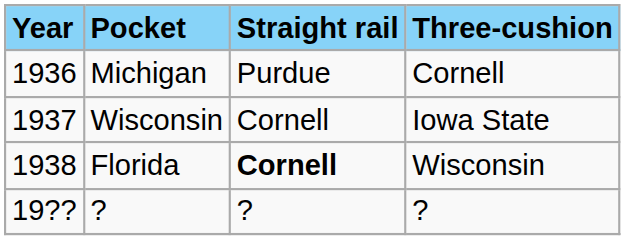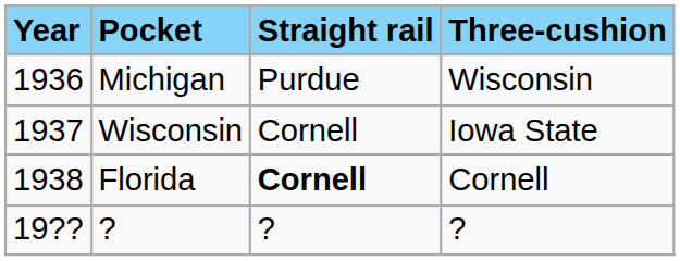Michigan | Three-cushion: Cornell -> Wisconsin
Florida | Three-cushion: Wisconsin -> Cornell
